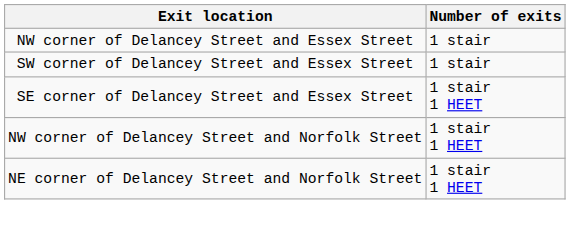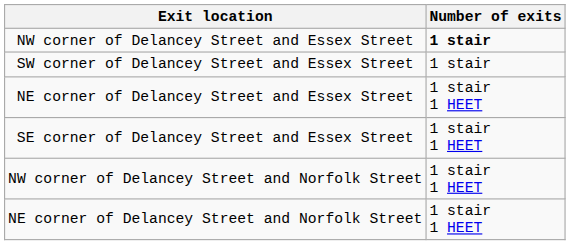NW corner of Delancey Street and Essex Street | Number of exits: normal -> bold
+ row: NE corner of Delancey Street and Essex Street | 1 stair 1 HEET
